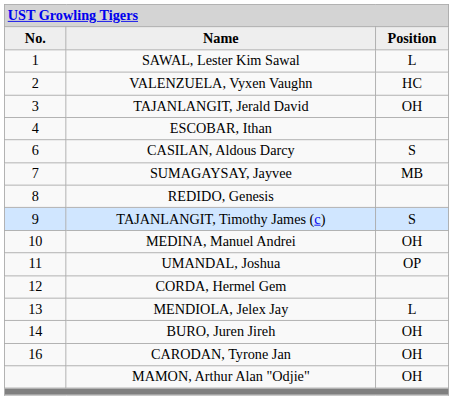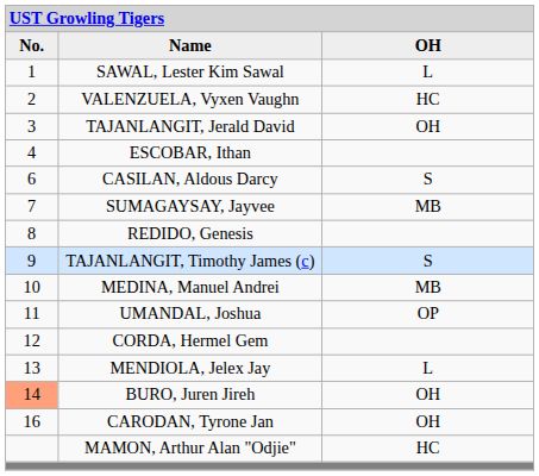Name | column 3: Position -> OH
MEDINA, Manuel Andrei | column 3: OH -> MB
BURO, Juren Jireh | column 1: no background -> lightsalmon background
MAMON, Arthur Alan "Odjie" | column 3: OH -> HC
